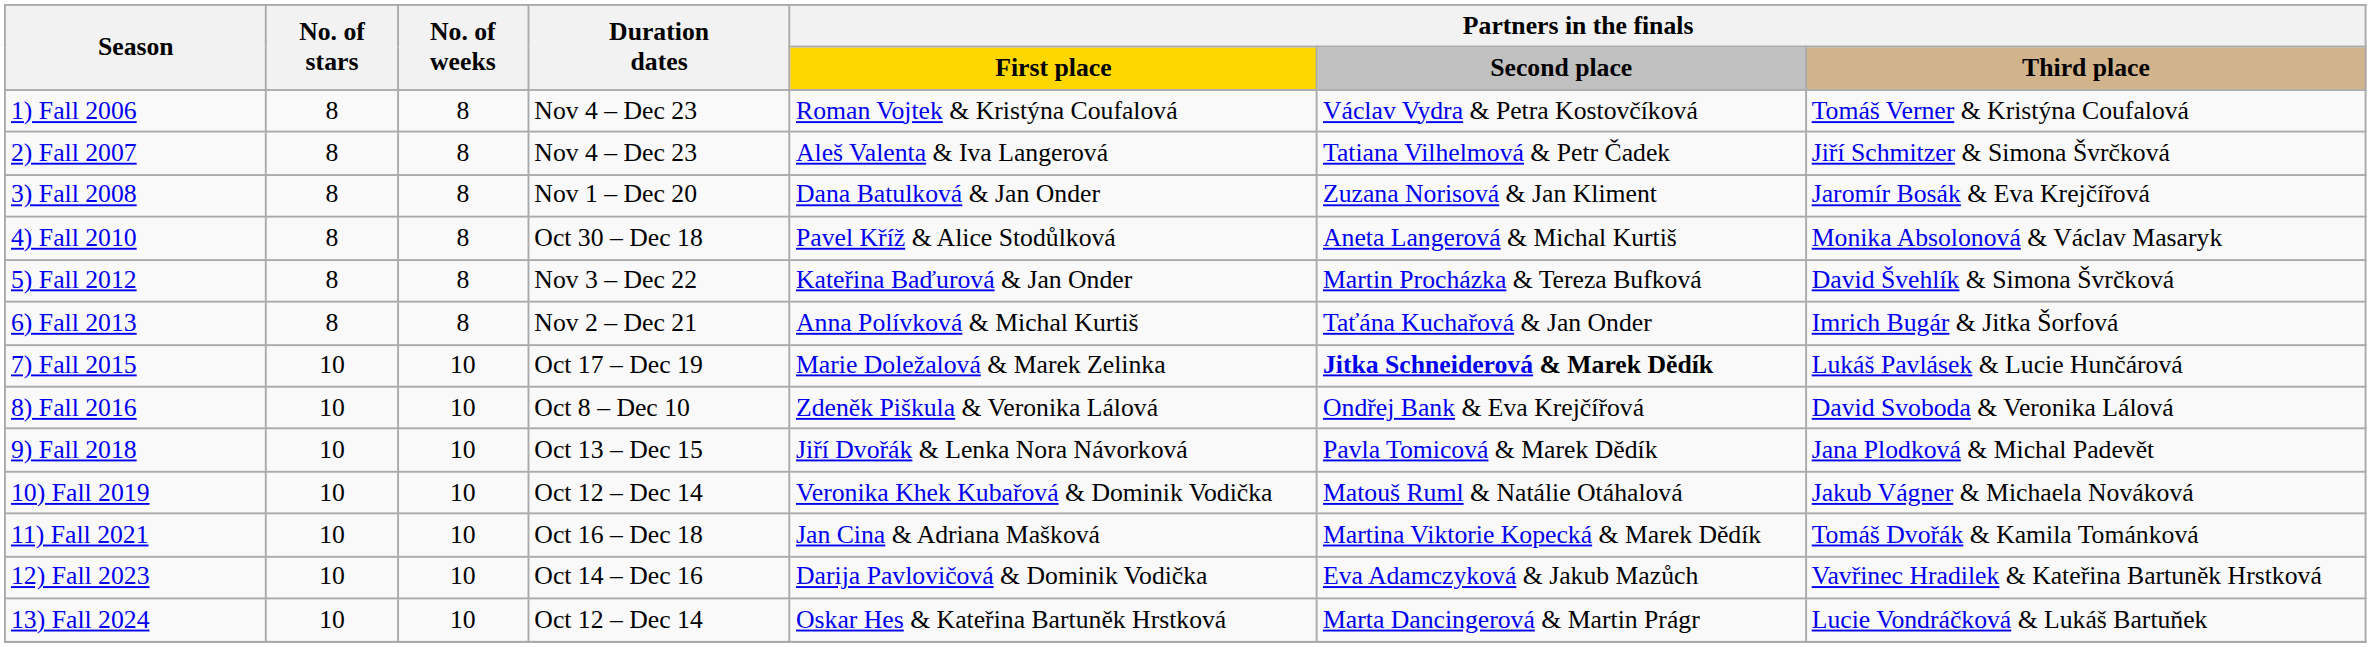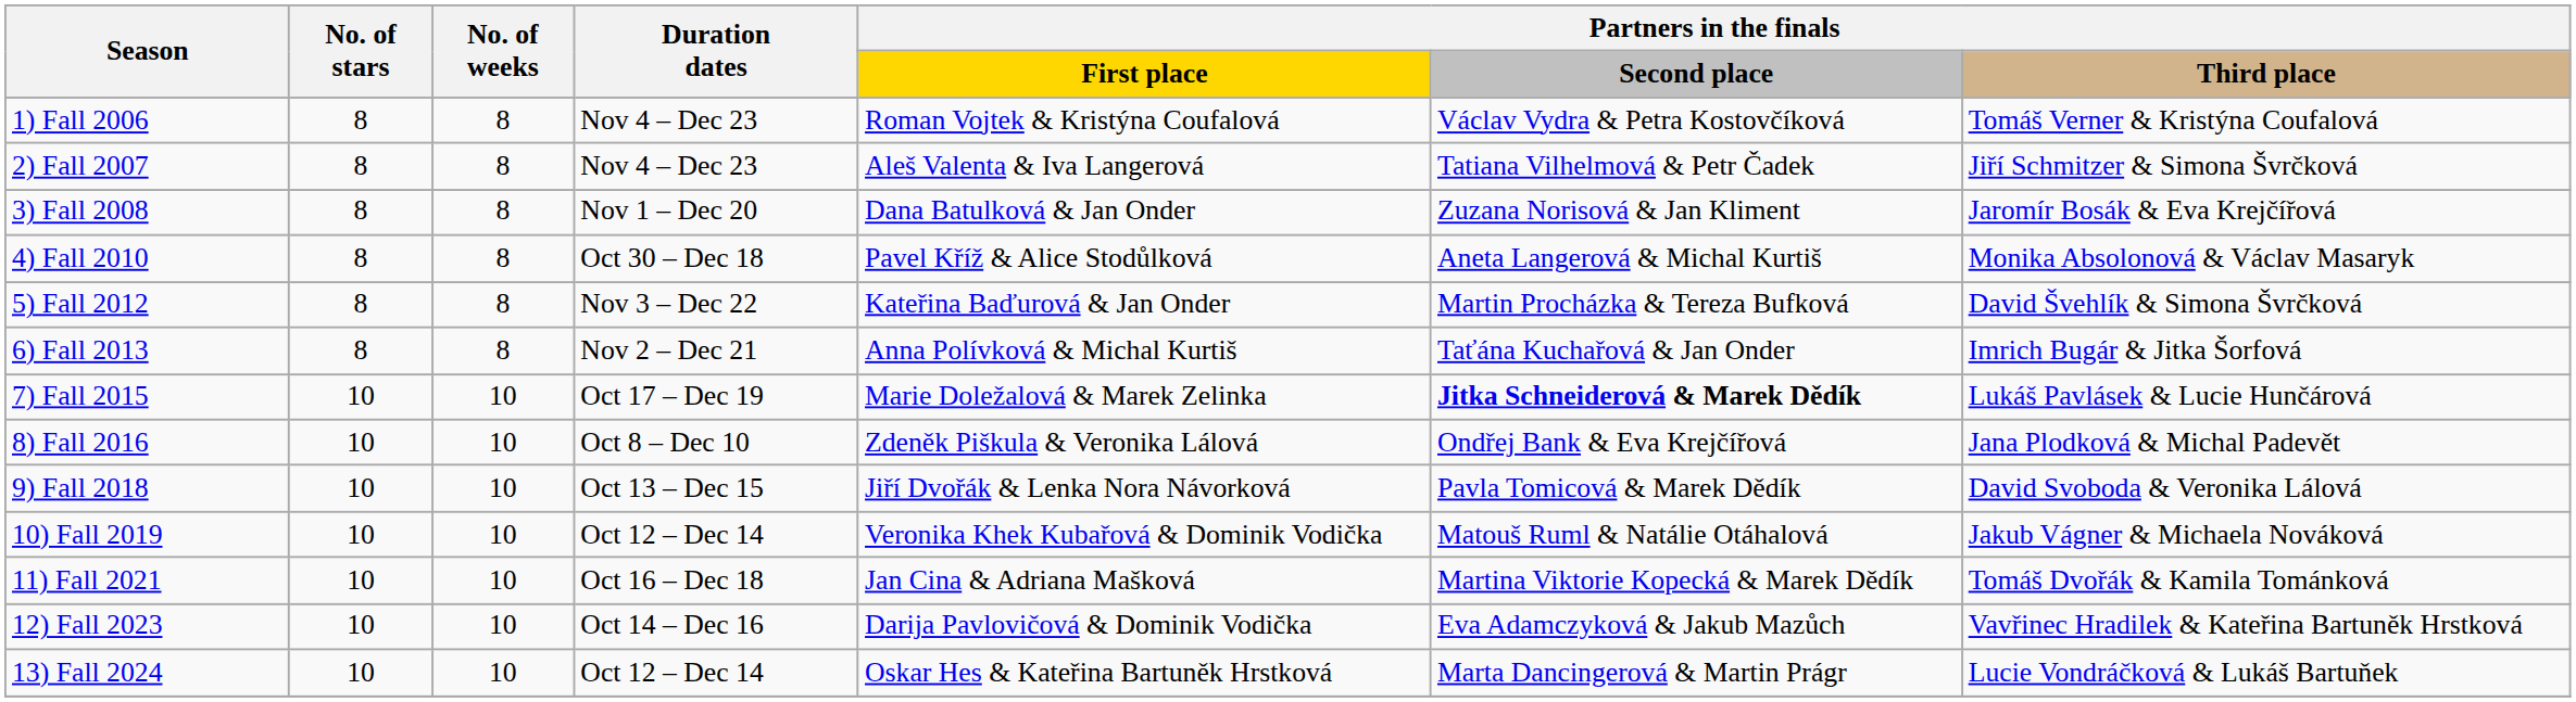8) Fall 2016 | Partners in the finals / Third place: David Svoboda & Veronika Lálová -> Jana Plodková & Michal Padevět
9) Fall 2018 | Partners in the finals / Third place: Jana Plodková & Michal Padevět -> David Svoboda & Veronika Lálová
